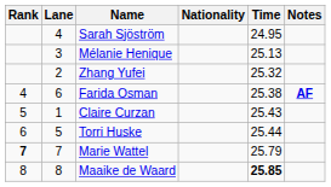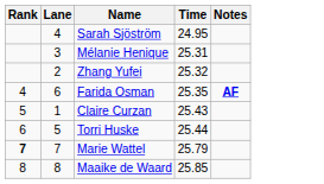- column: Nationality
Mélanie Henique | Time: 25.13 -> 25.31
Farida Osman | Time: 25.38 -> 25.35
Maaike de Waard | Time: bold -> normal
